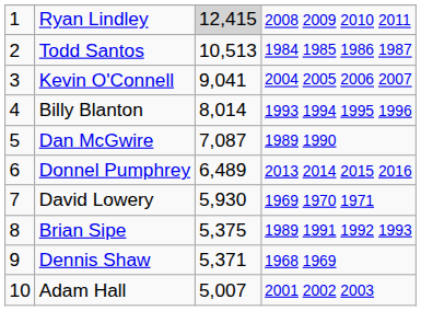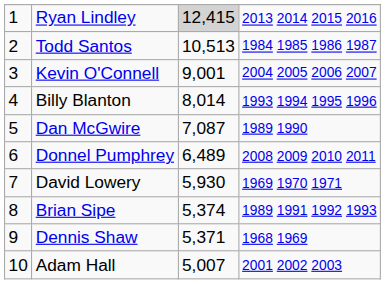Ryan Lindley | column 4: 2008 2009 2010 2011 -> 2013 2014 2015 2016
Kevin O'Connell | column 3: 9,041 -> 9,001
Donnel Pumphrey | column 4: 2013 2014 2015 2016 -> 2008 2009 2010 2011
Brian Sipe | column 3: 5,375 -> 5,374
